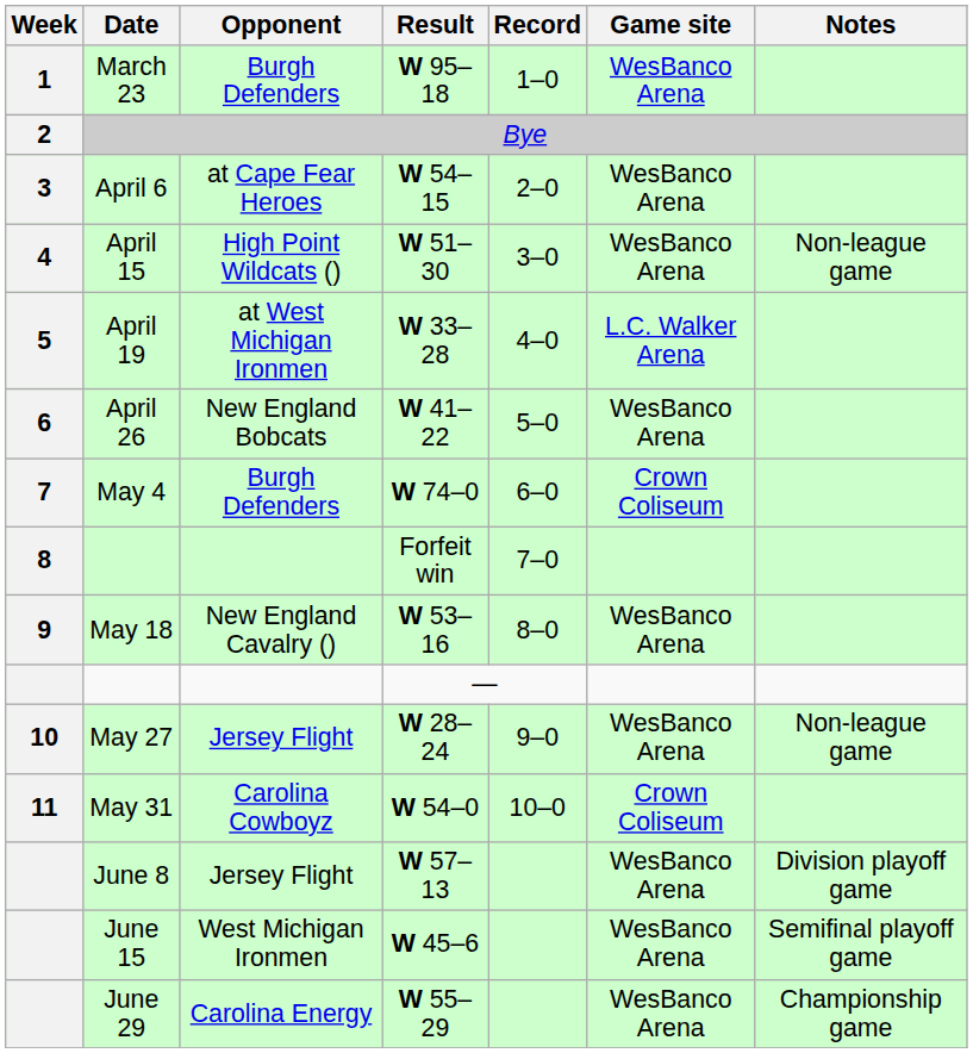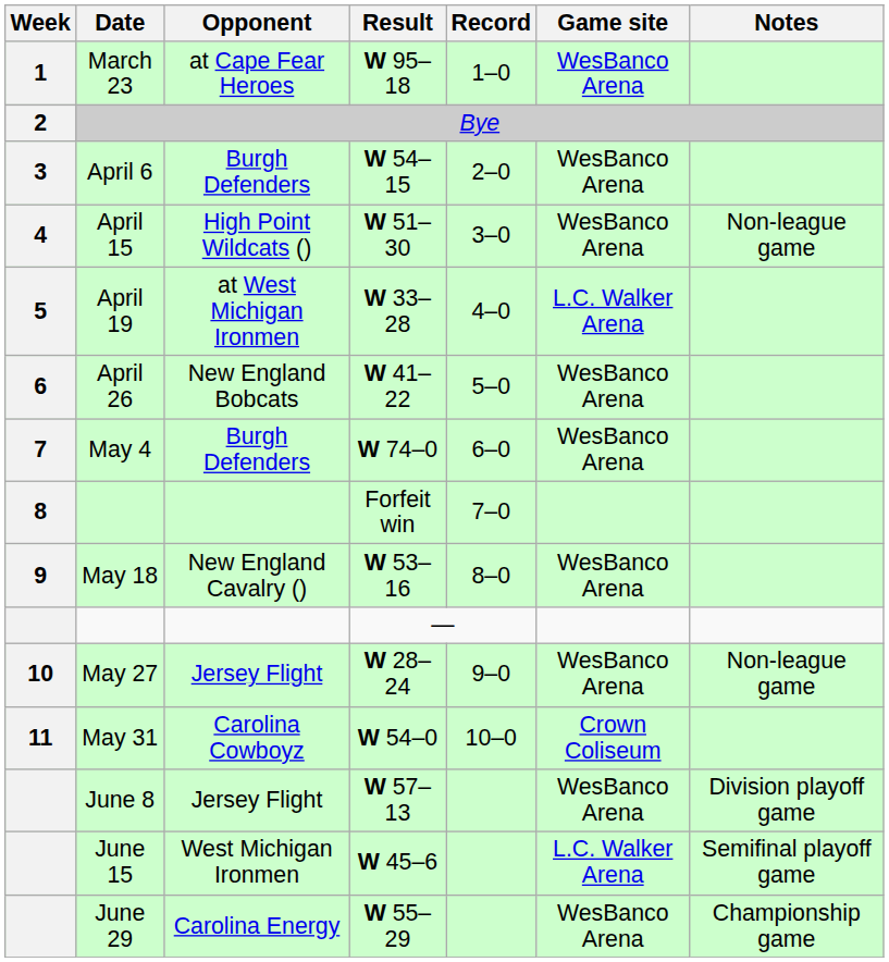March 23 | Opponent: Burgh Defenders -> at Cape Fear Heroes
April 6 | Opponent: at Cape Fear Heroes -> Burgh Defenders
May 4 | Game site: Crown Coliseum -> WesBanco Arena
June 15 | Game site: WesBanco Arena -> L.C. Walker Arena
